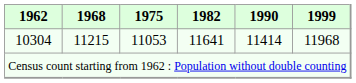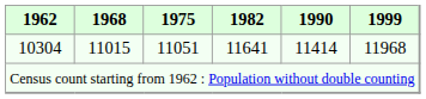10304 | 1968: 11215 -> 11015
10304 | 1975: 11053 -> 11051
